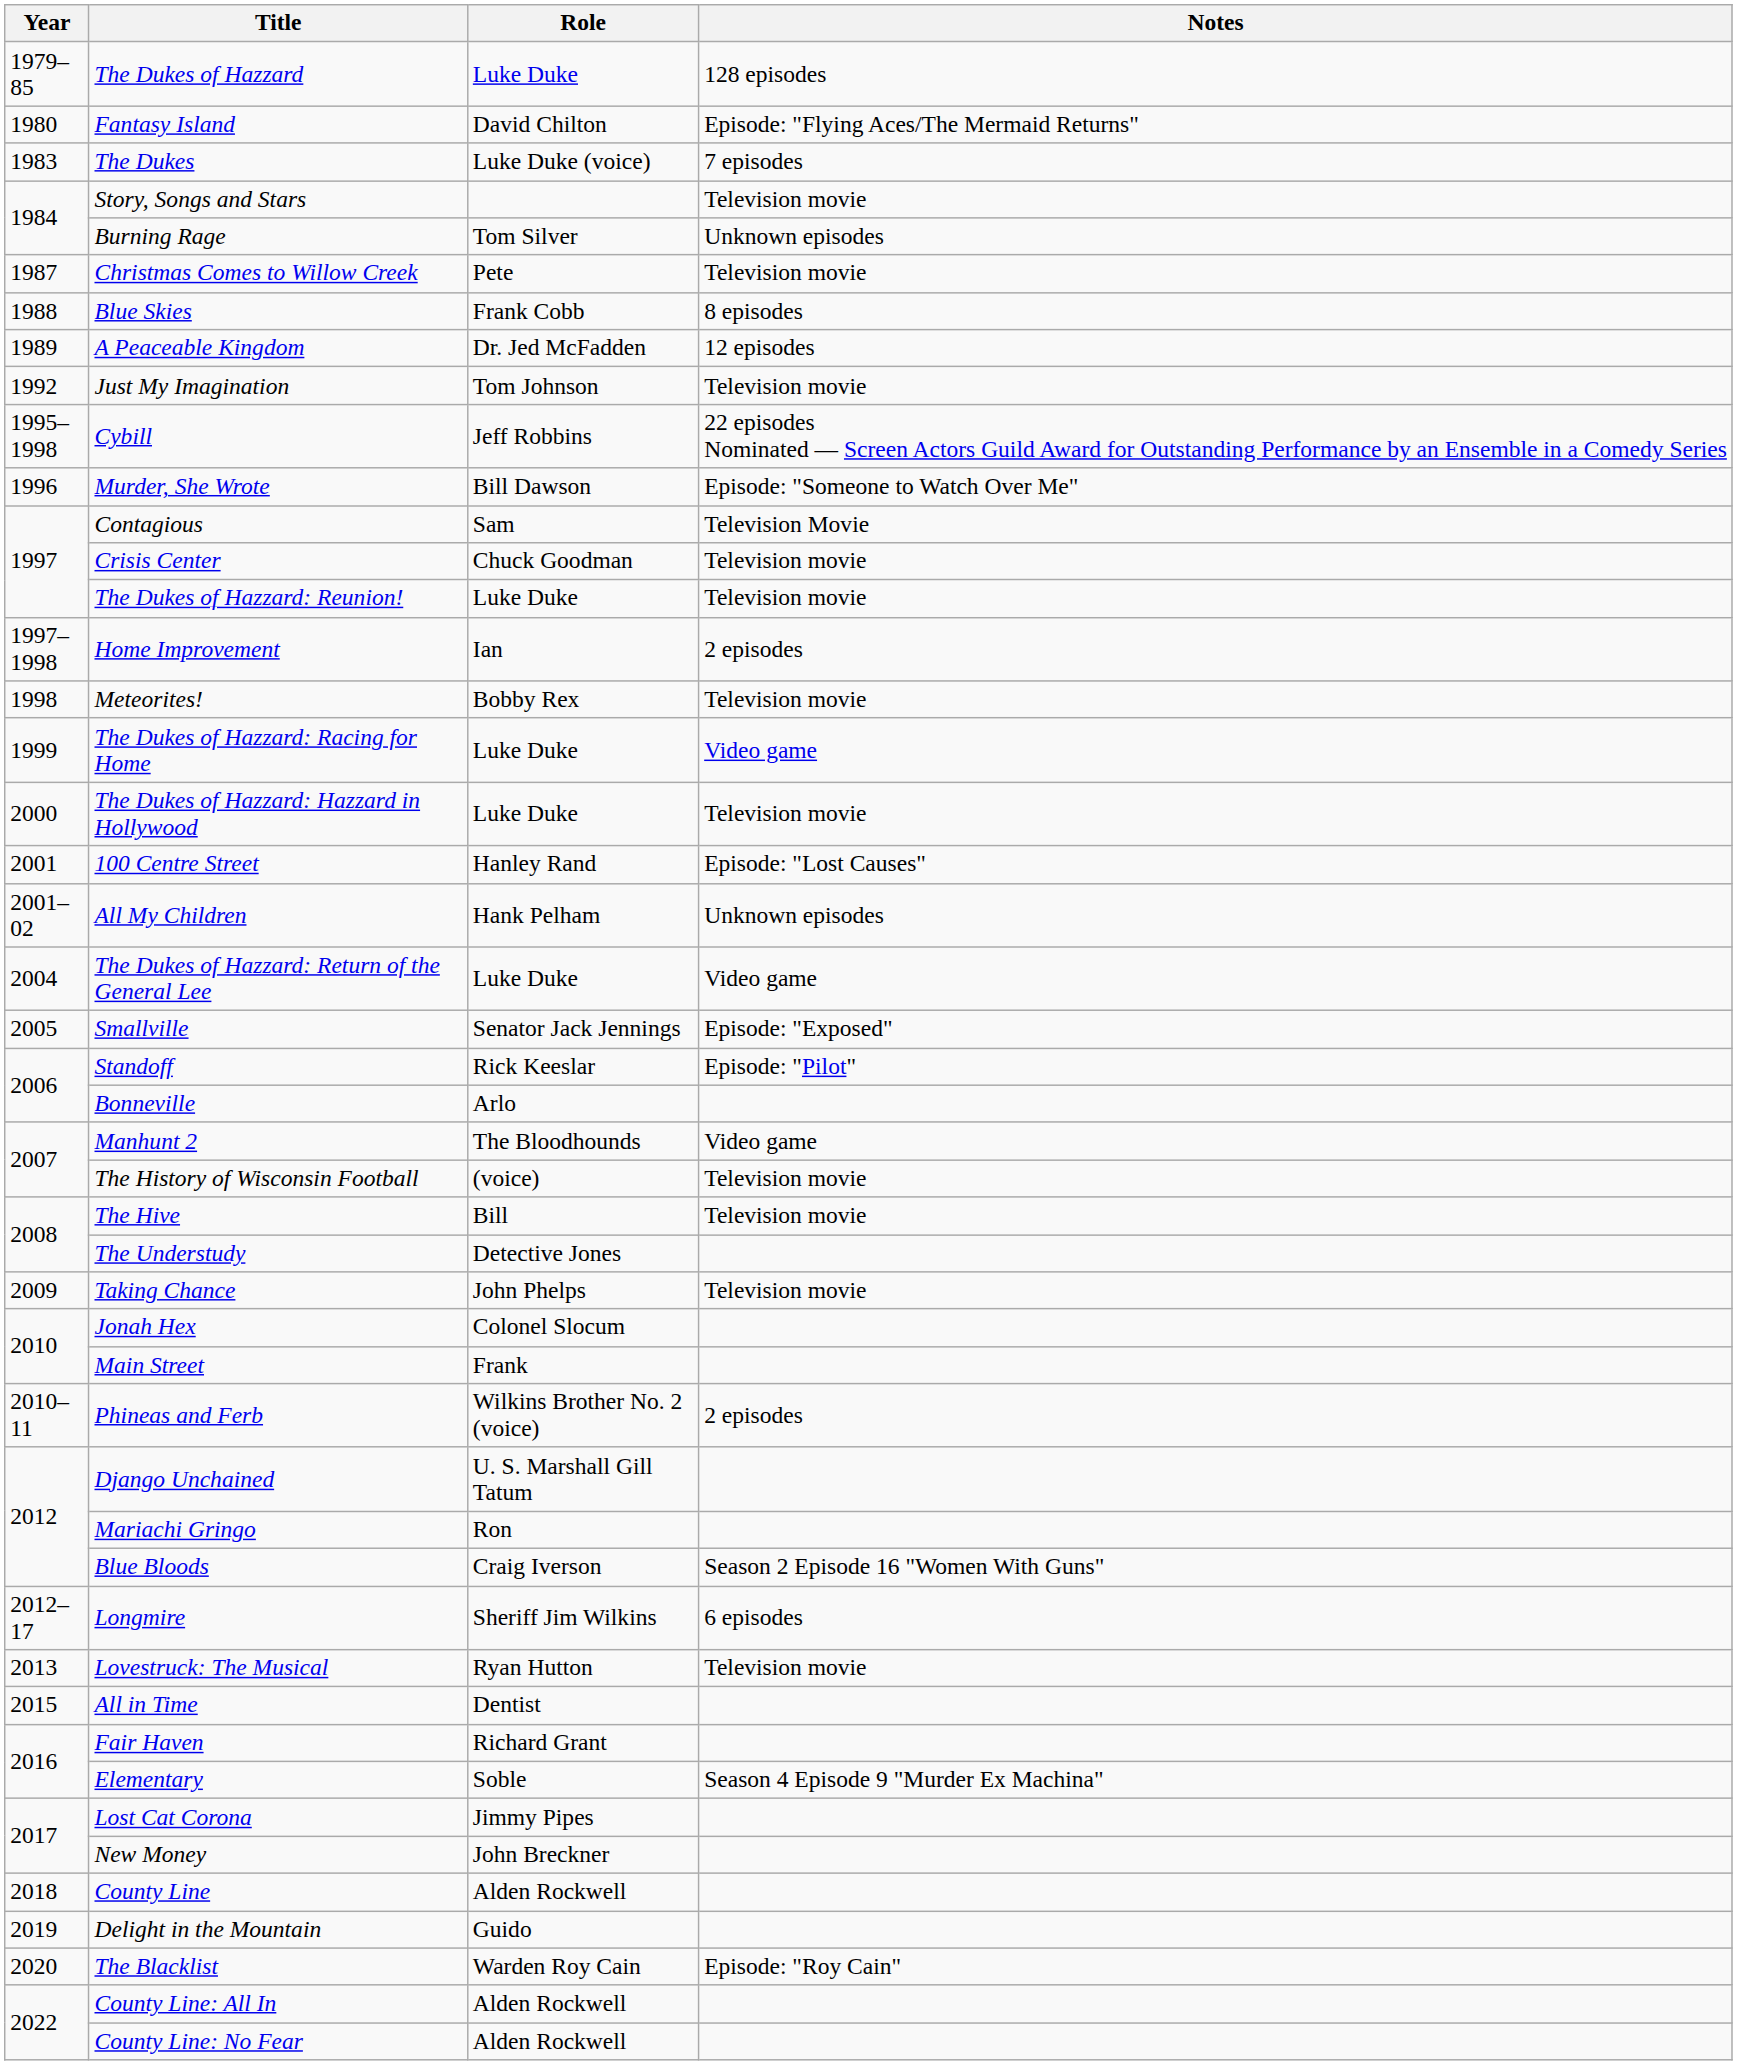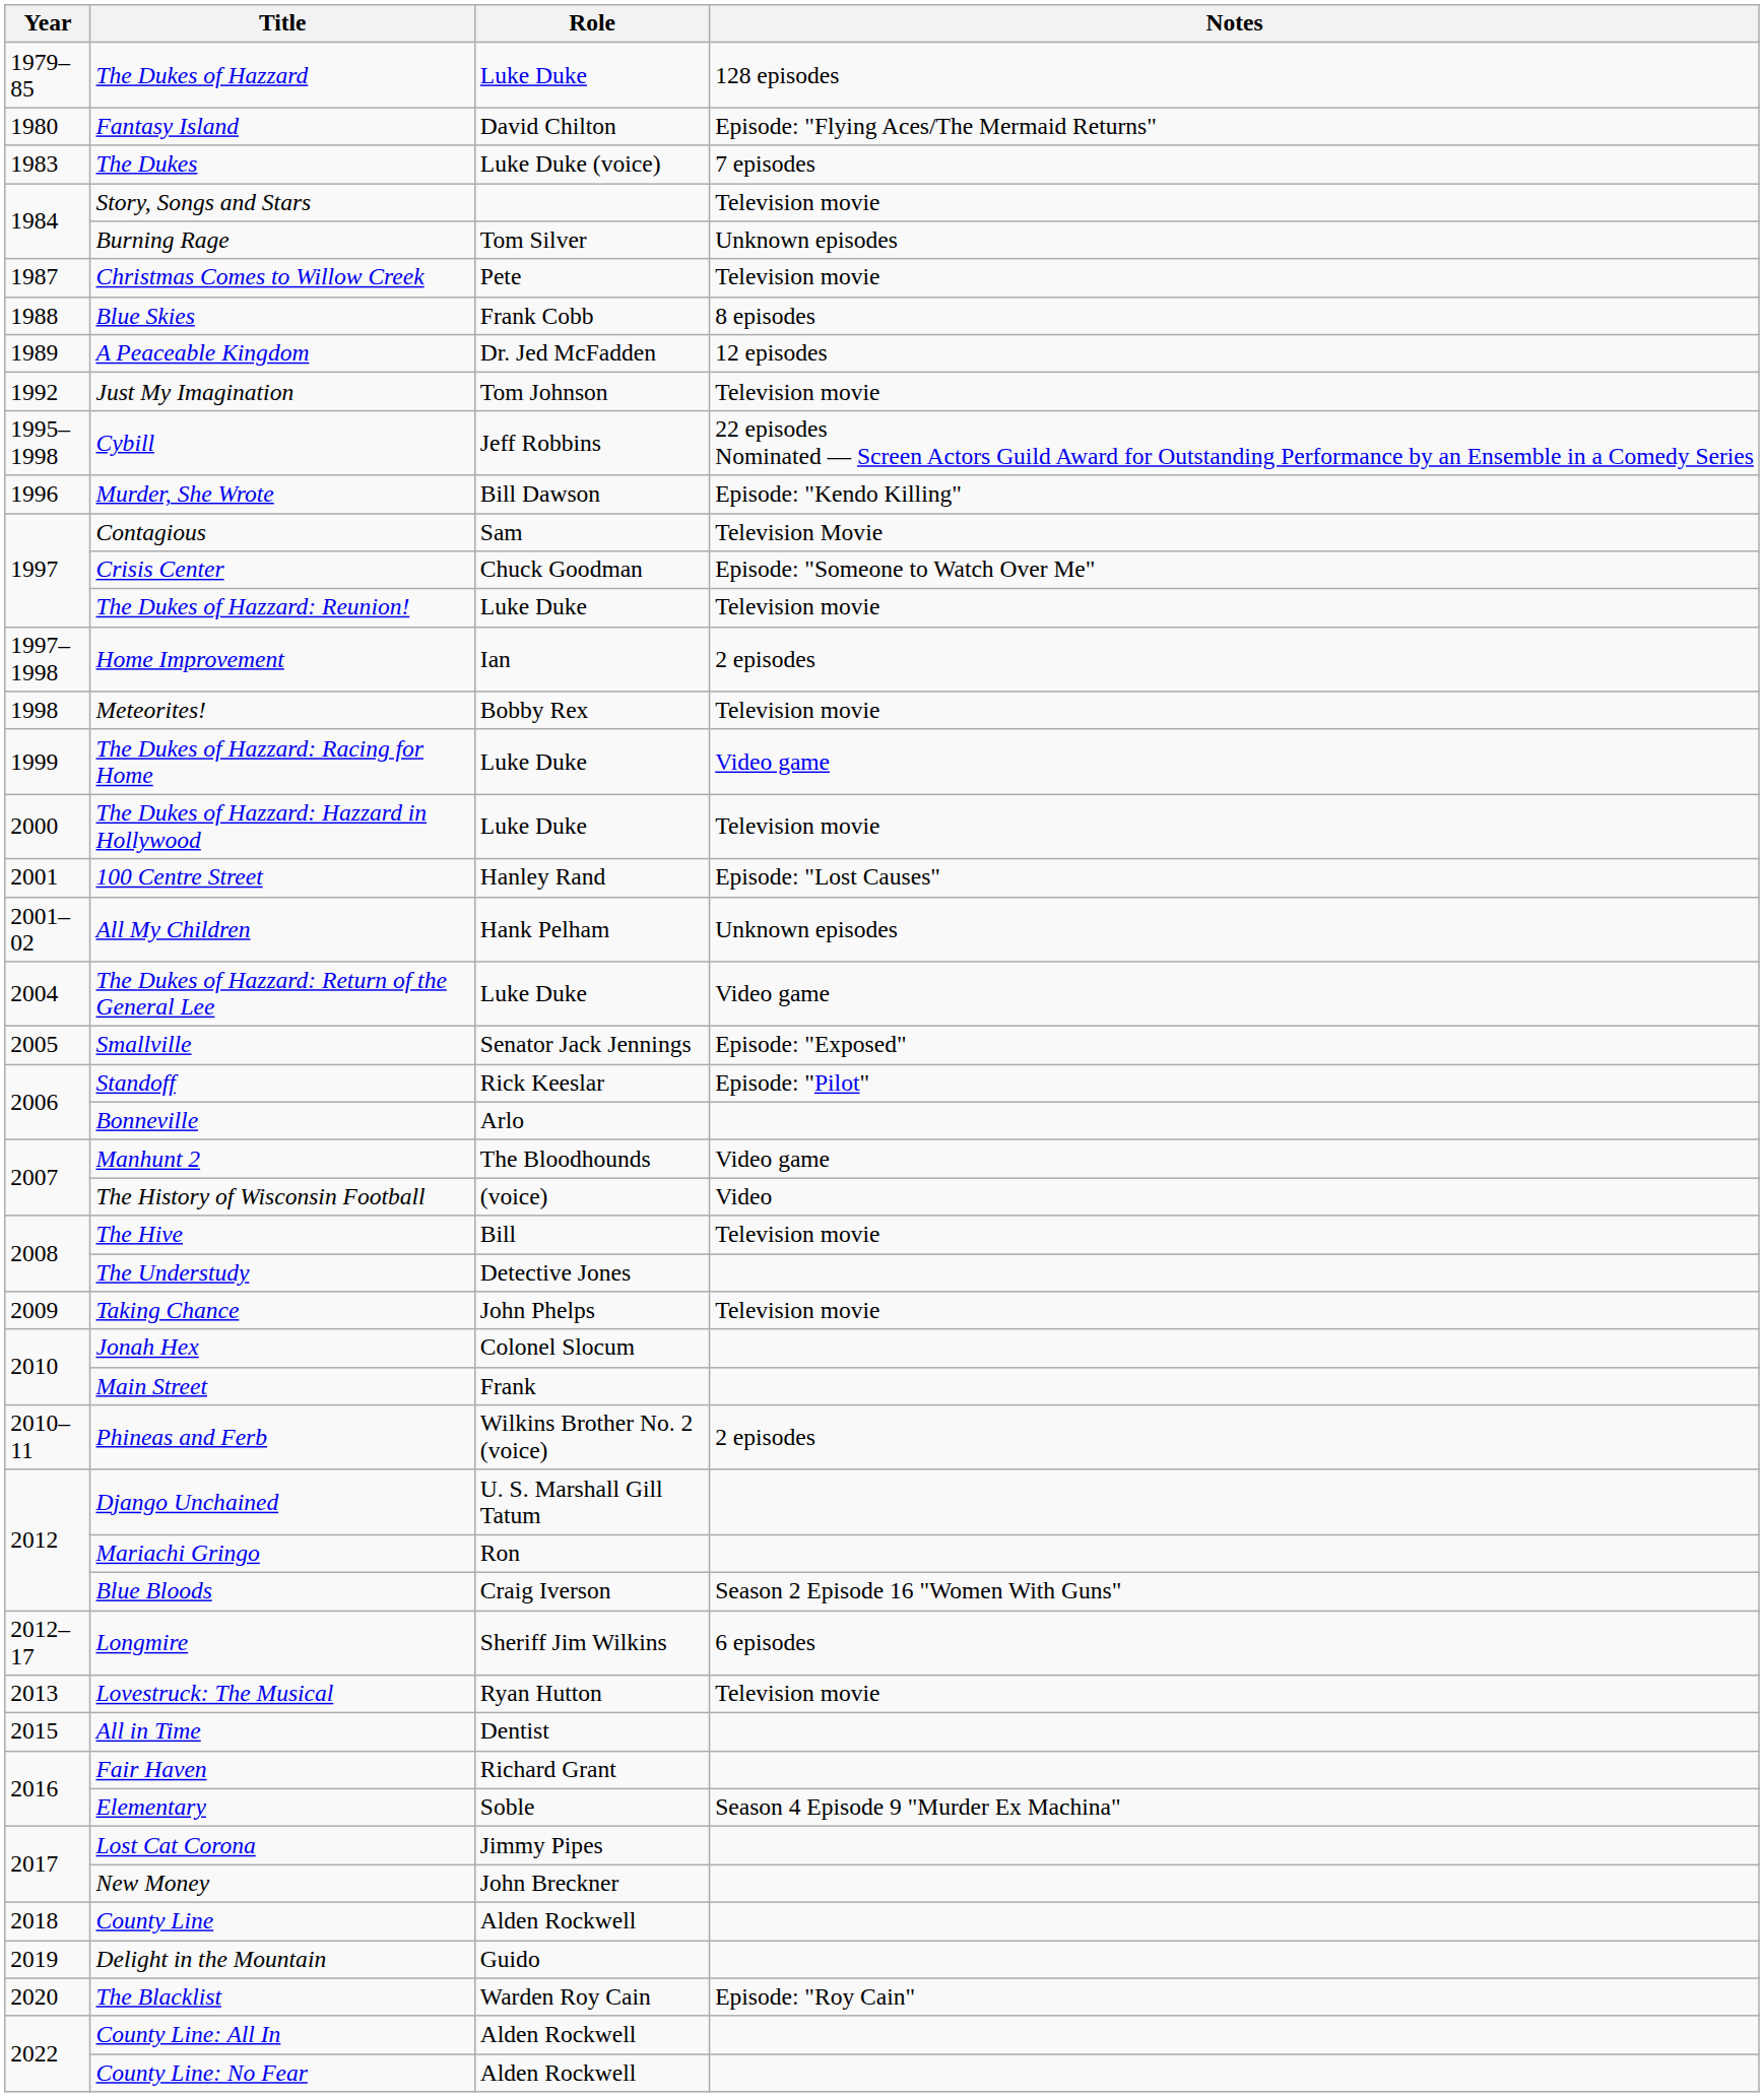Murder, She Wrote | Notes: Episode: "Someone to Watch Over Me" -> Episode: "Kendo Killing"
Crisis Center | Notes: Television movie -> Episode: "Someone to Watch Over Me"
The History of Wisconsin Football | Notes: Television movie -> Video
